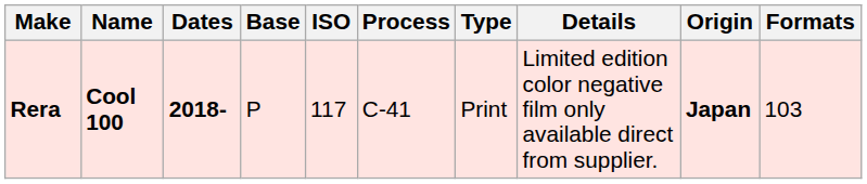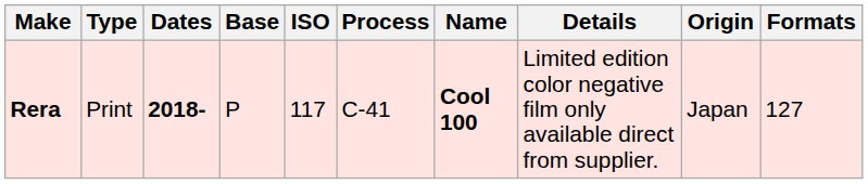columns swapped: Name <-> Type
Rera | Origin: bold -> normal
Rera | Formats: 103 -> 127
